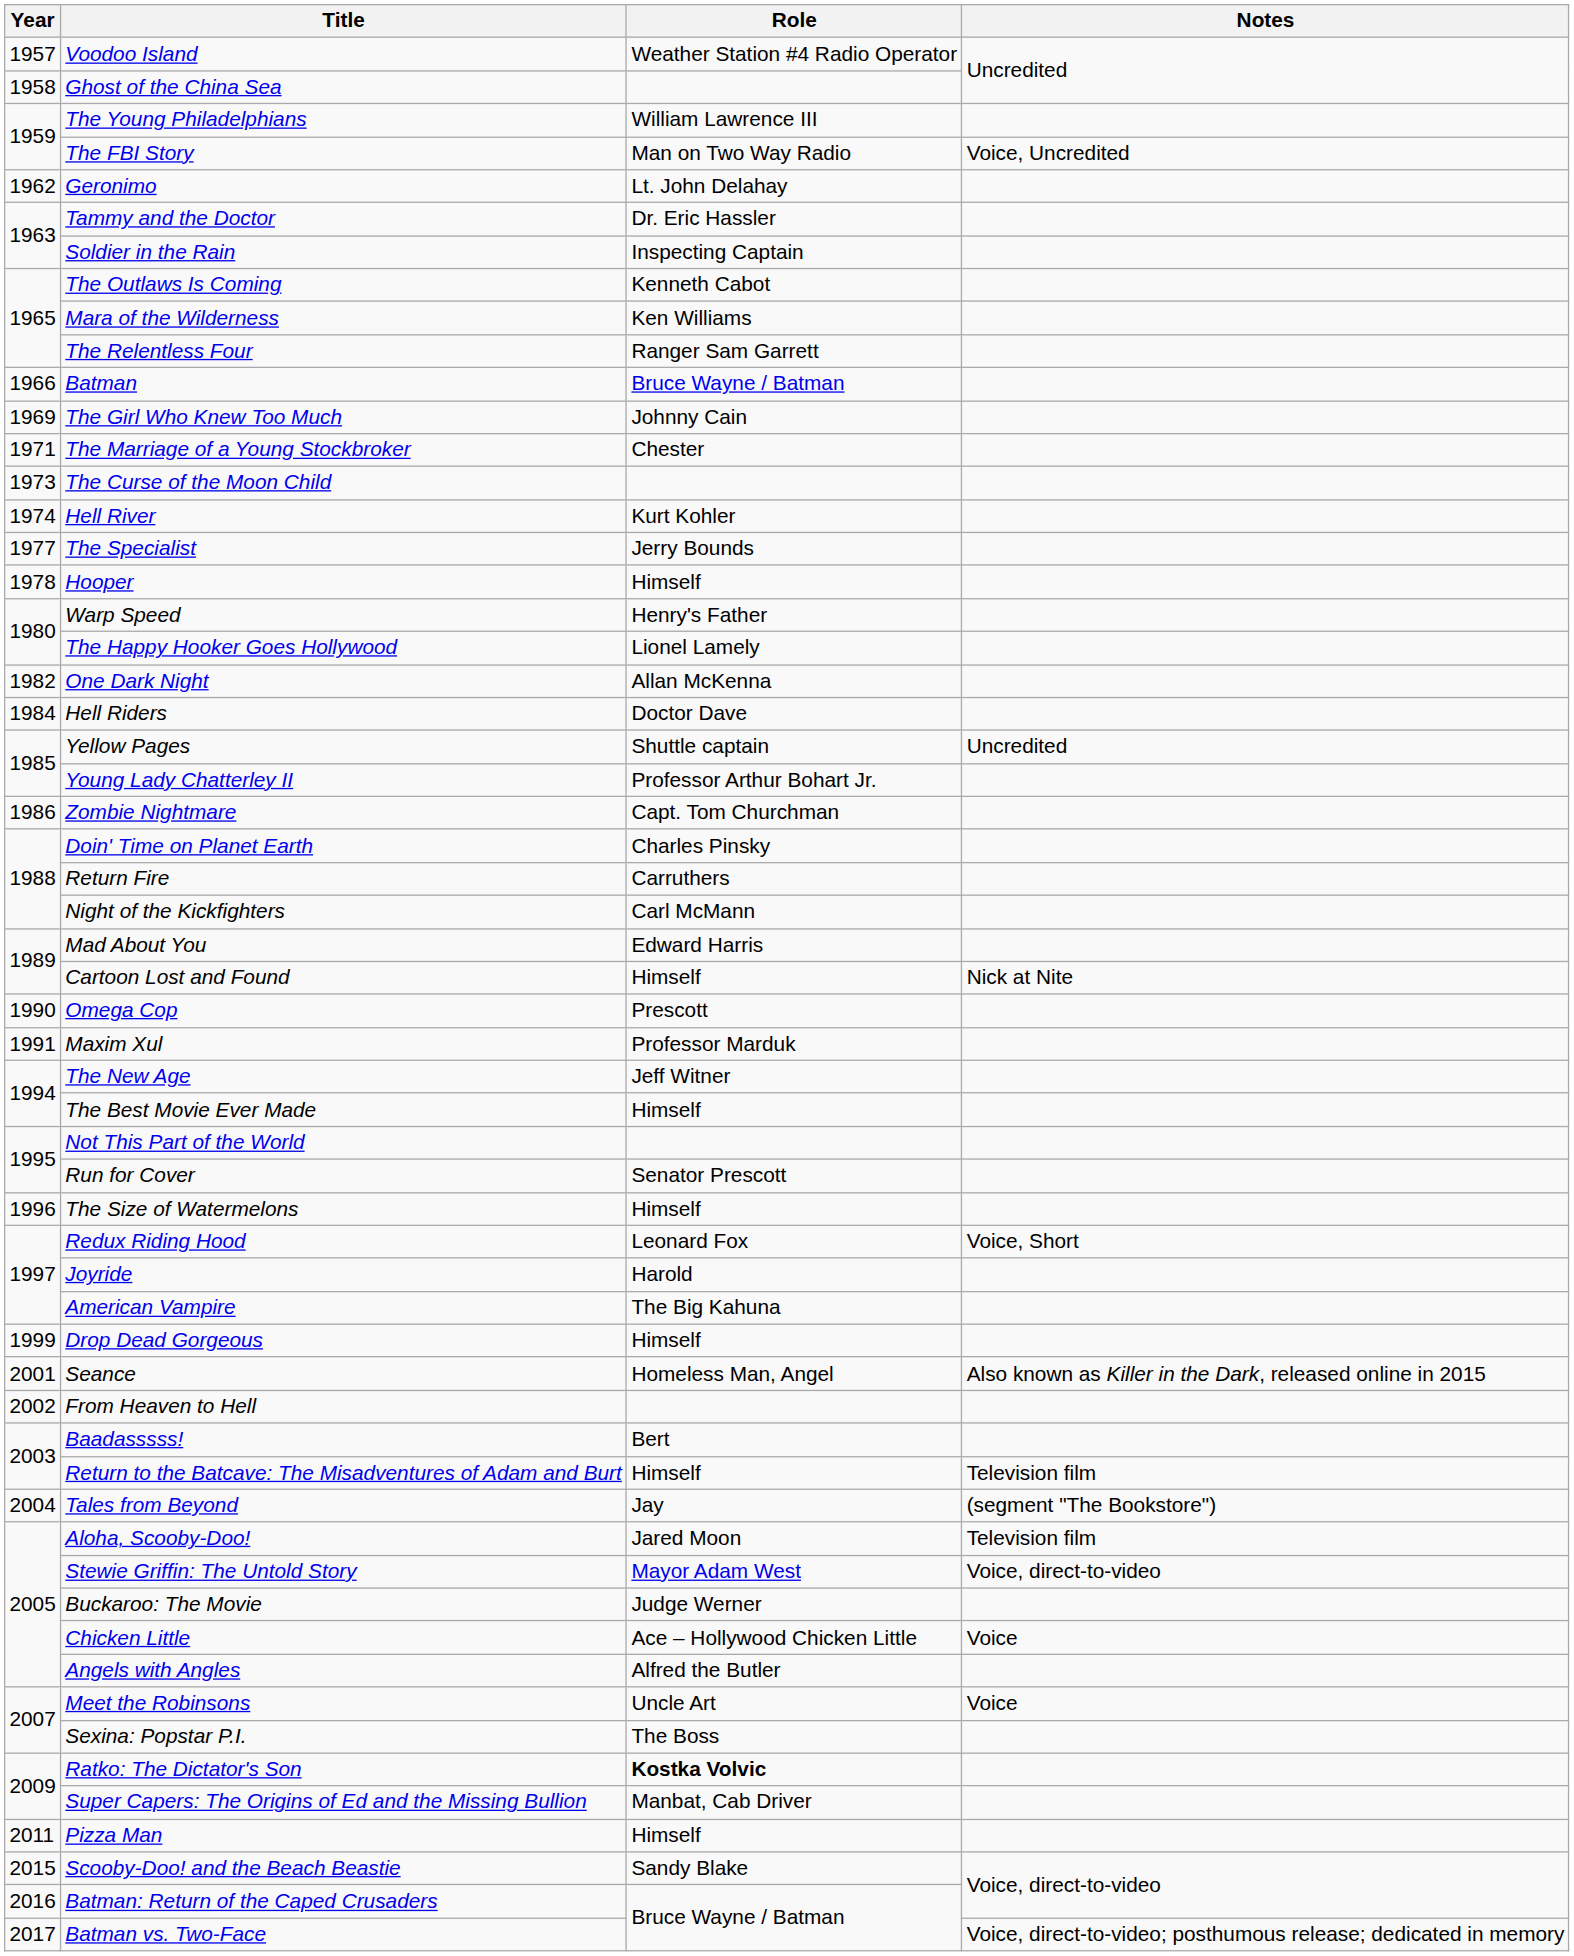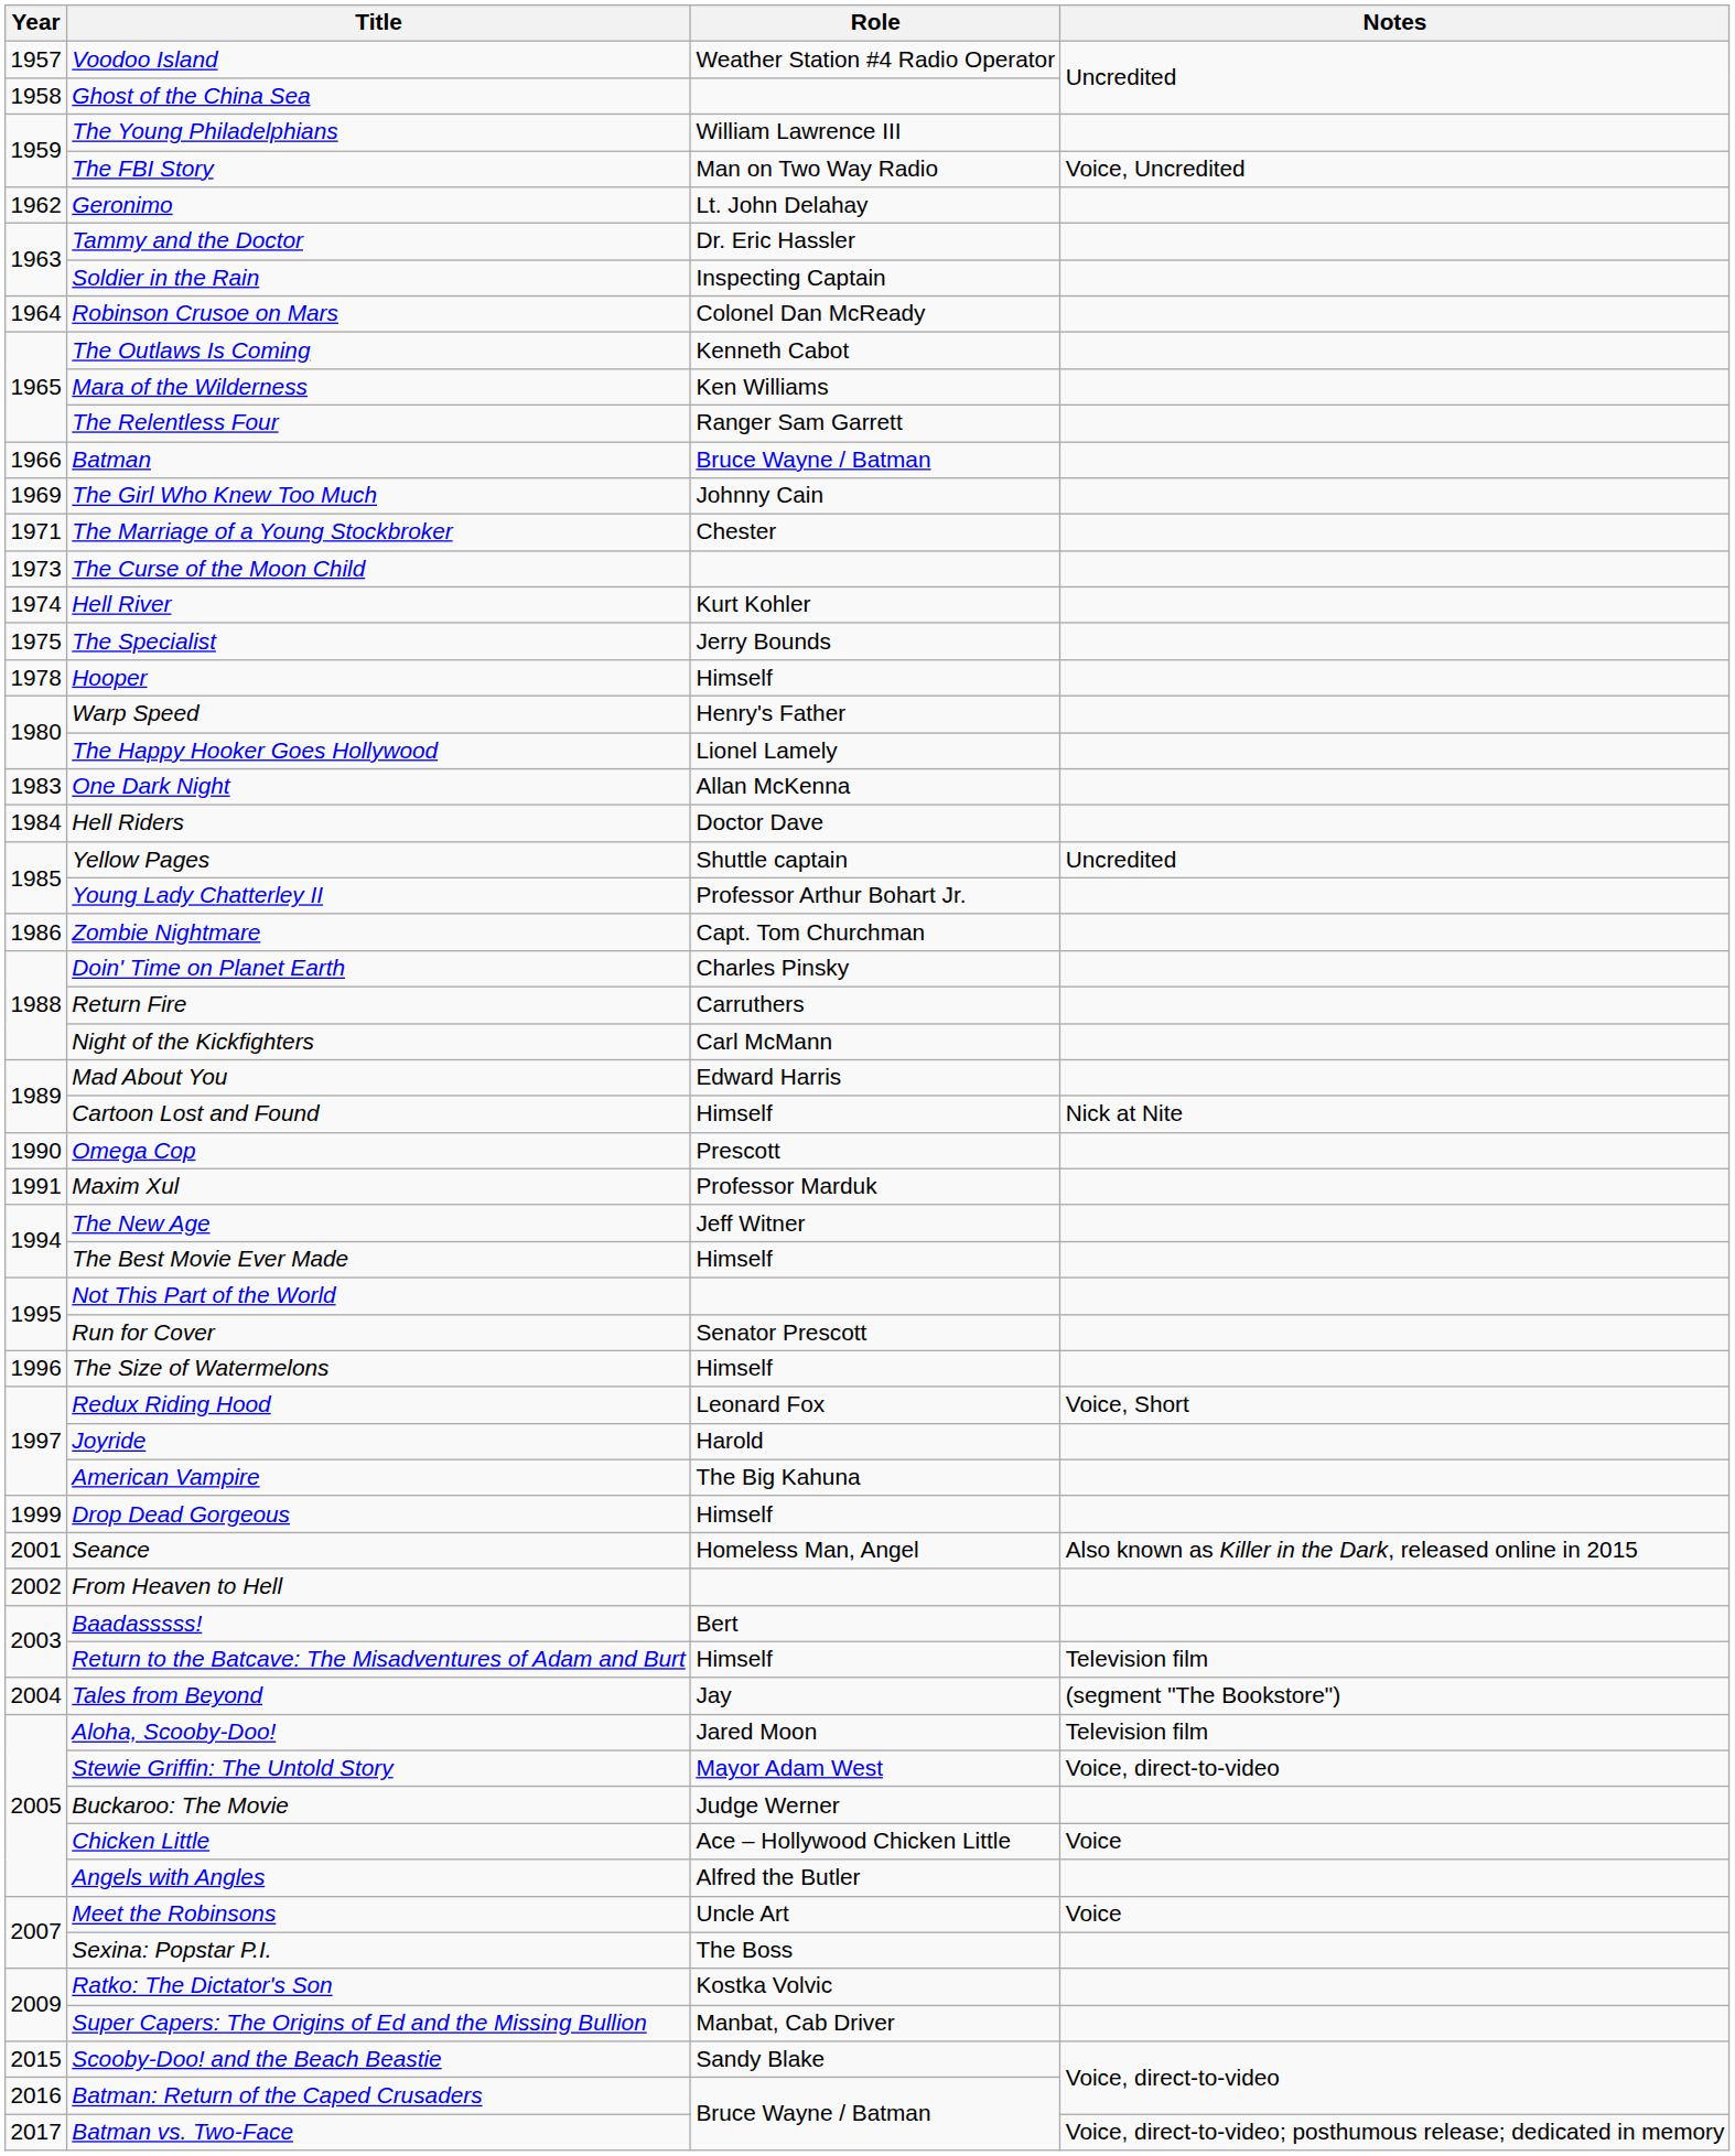+ row: 1964 | Robinson Crusoe on Mars | Colonel Dan McReady
The Specialist | Year: 1977 -> 1975
One Dark Night | Year: 1982 -> 1983
Ratko: The Dictator's Son | Role: bold -> normal
- row: 2011 | Pizza Man | Himself
